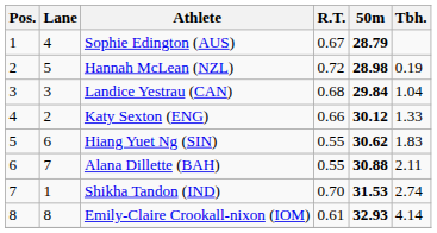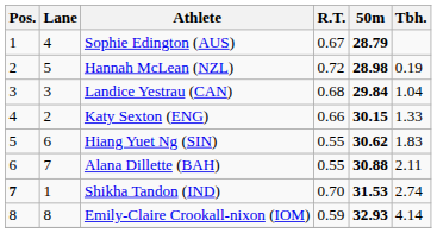Katy Sexton (ENG) | 50m: 30.12 -> 30.15
Shikha Tandon (IND) | Pos.: normal -> bold
Emily-Claire Crookall-nixon (IOM) | R.T.: 0.61 -> 0.59
